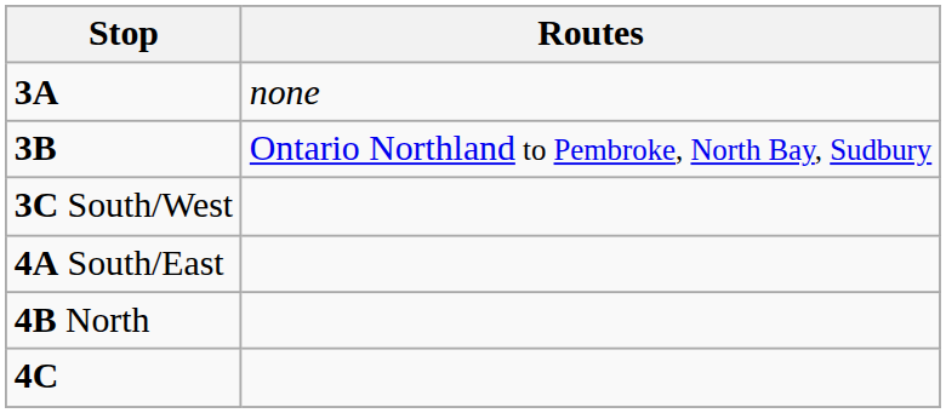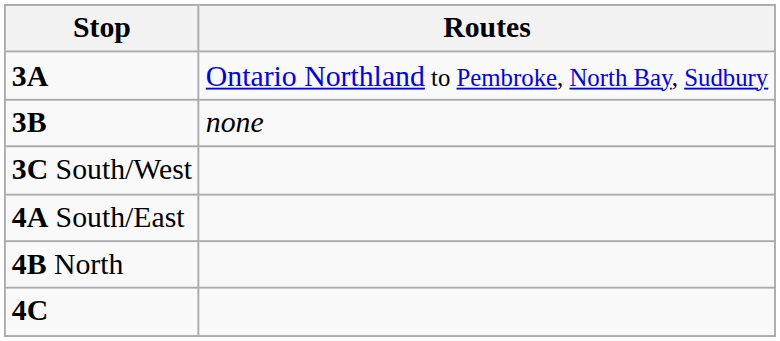3A | Routes: none -> Ontario Northland to Pembroke, North Bay, Sudbury
3B | Routes: Ontario Northland to Pembroke, North Bay, Sudbury -> none
